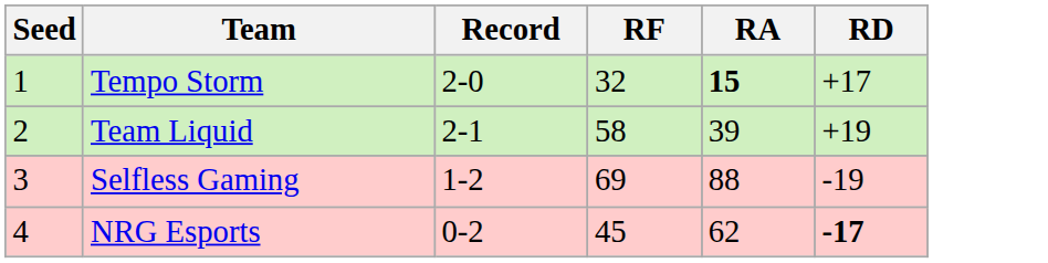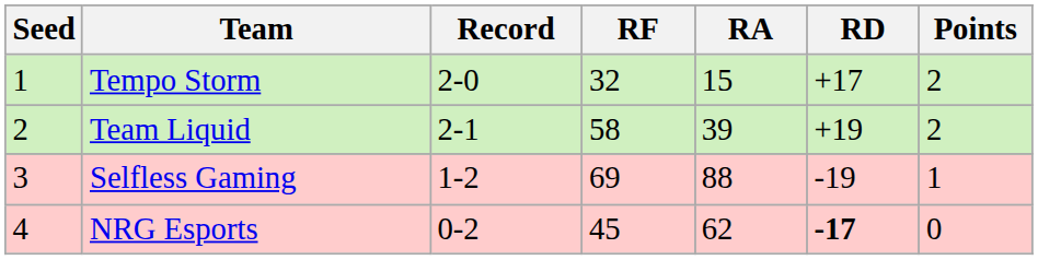+ column: Points | 2 | 2 | 1 | 0
Tempo Storm | RA: bold -> normal
